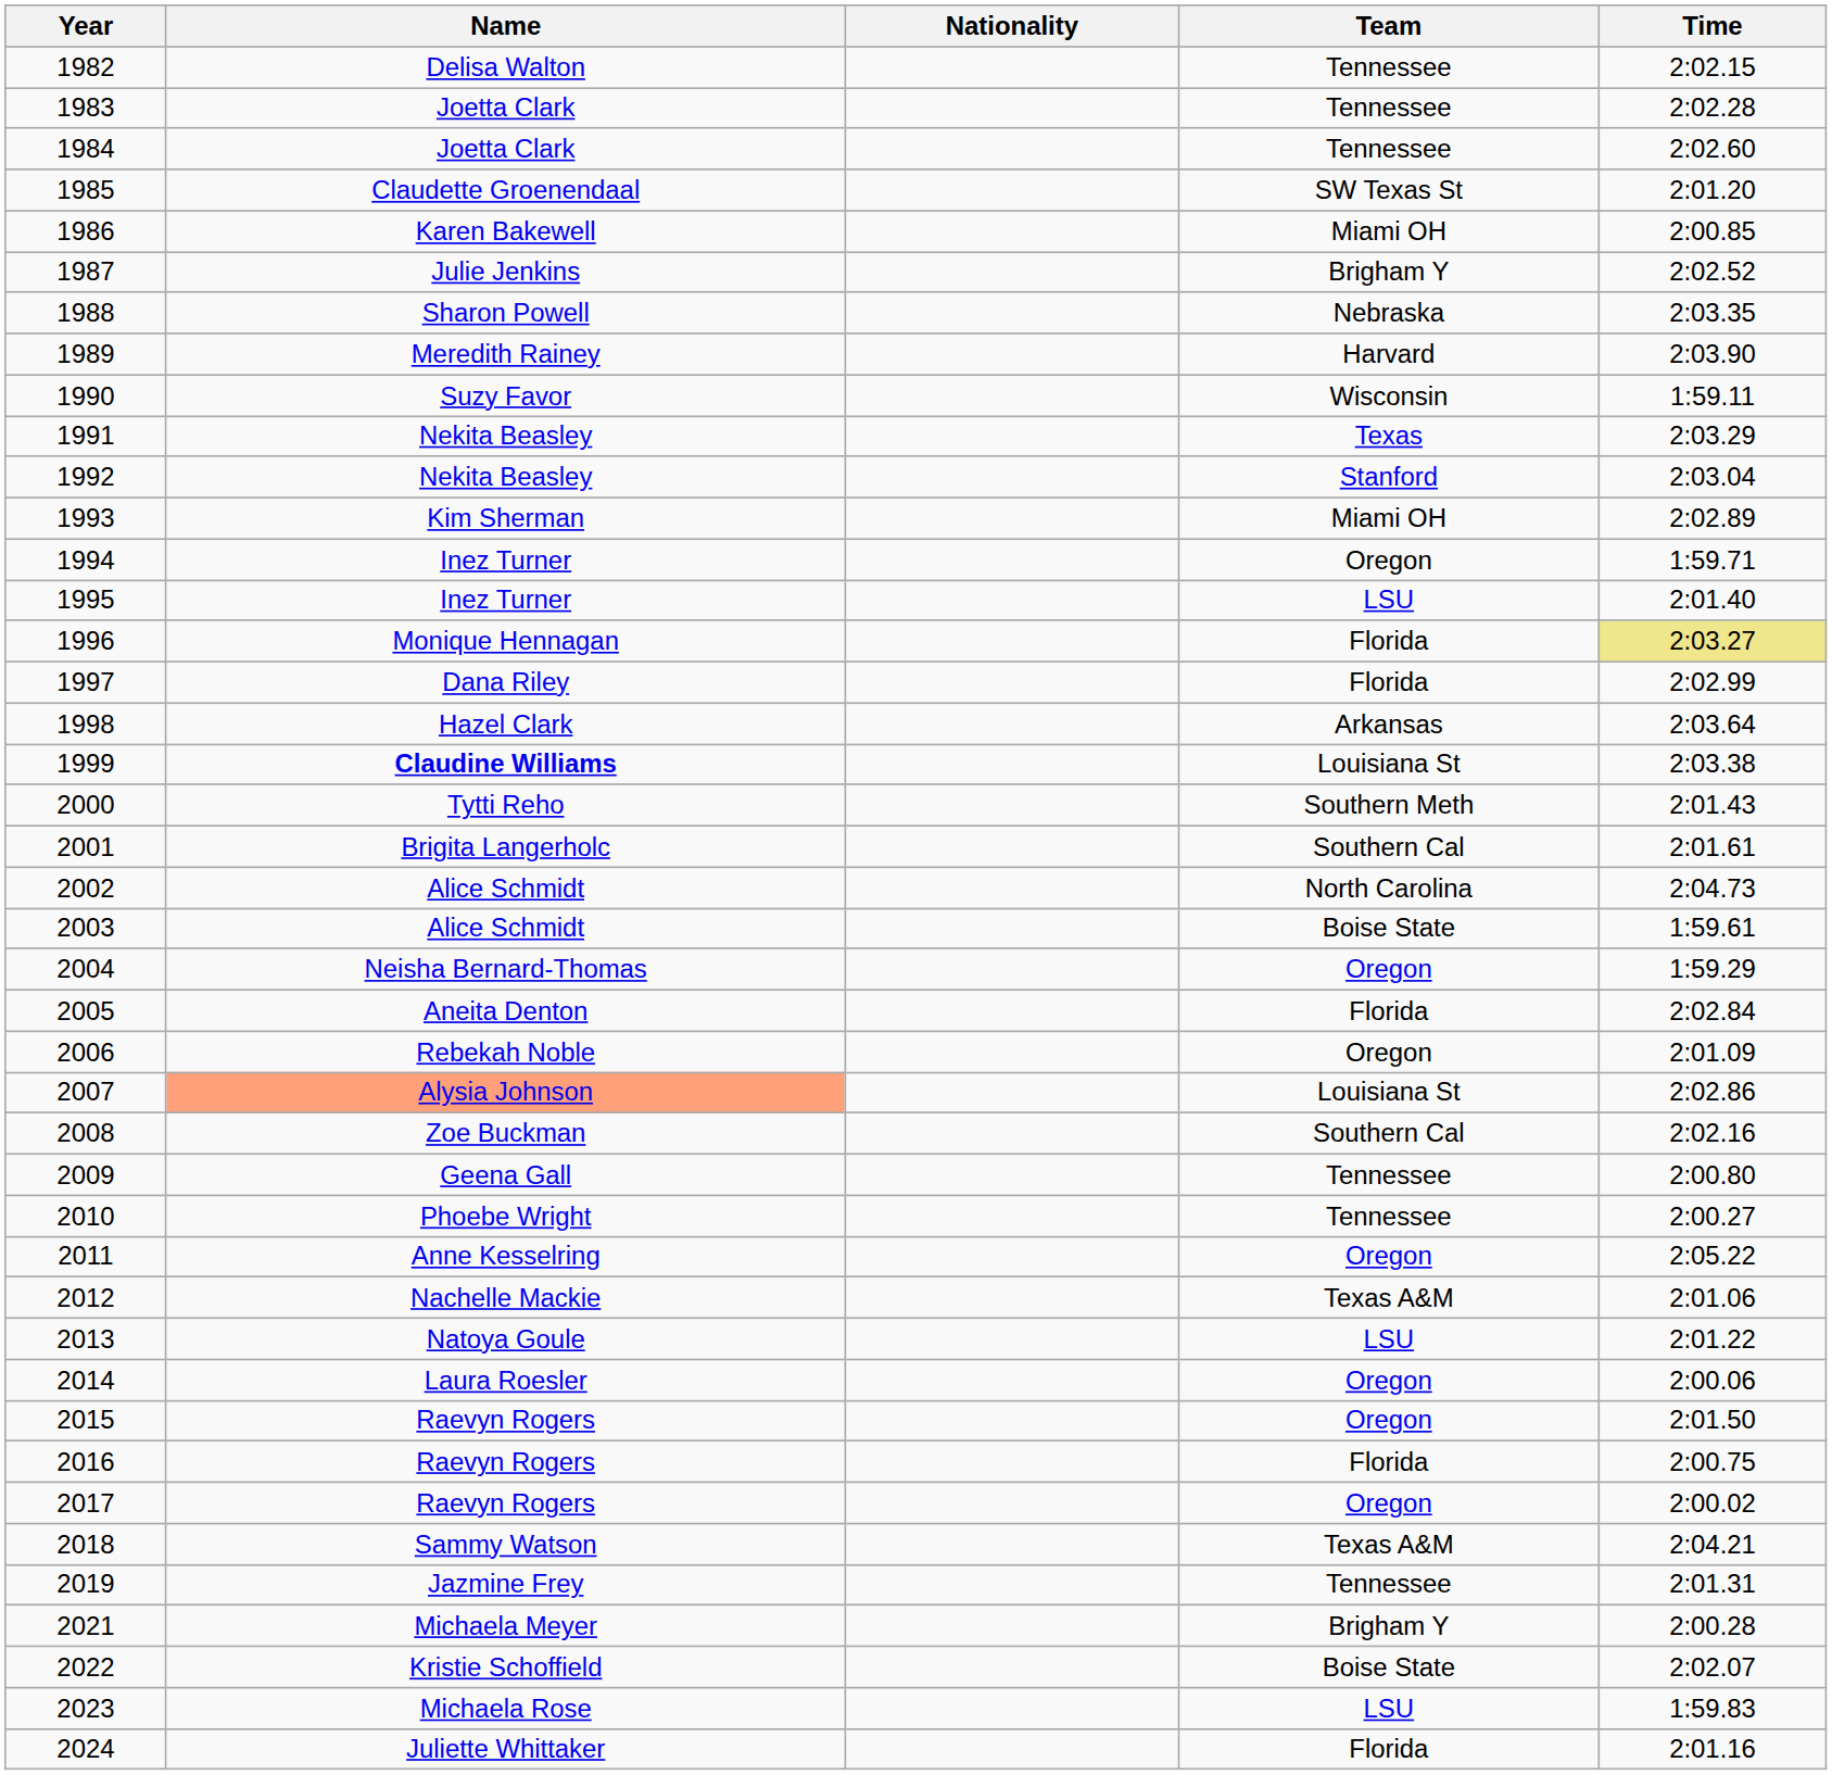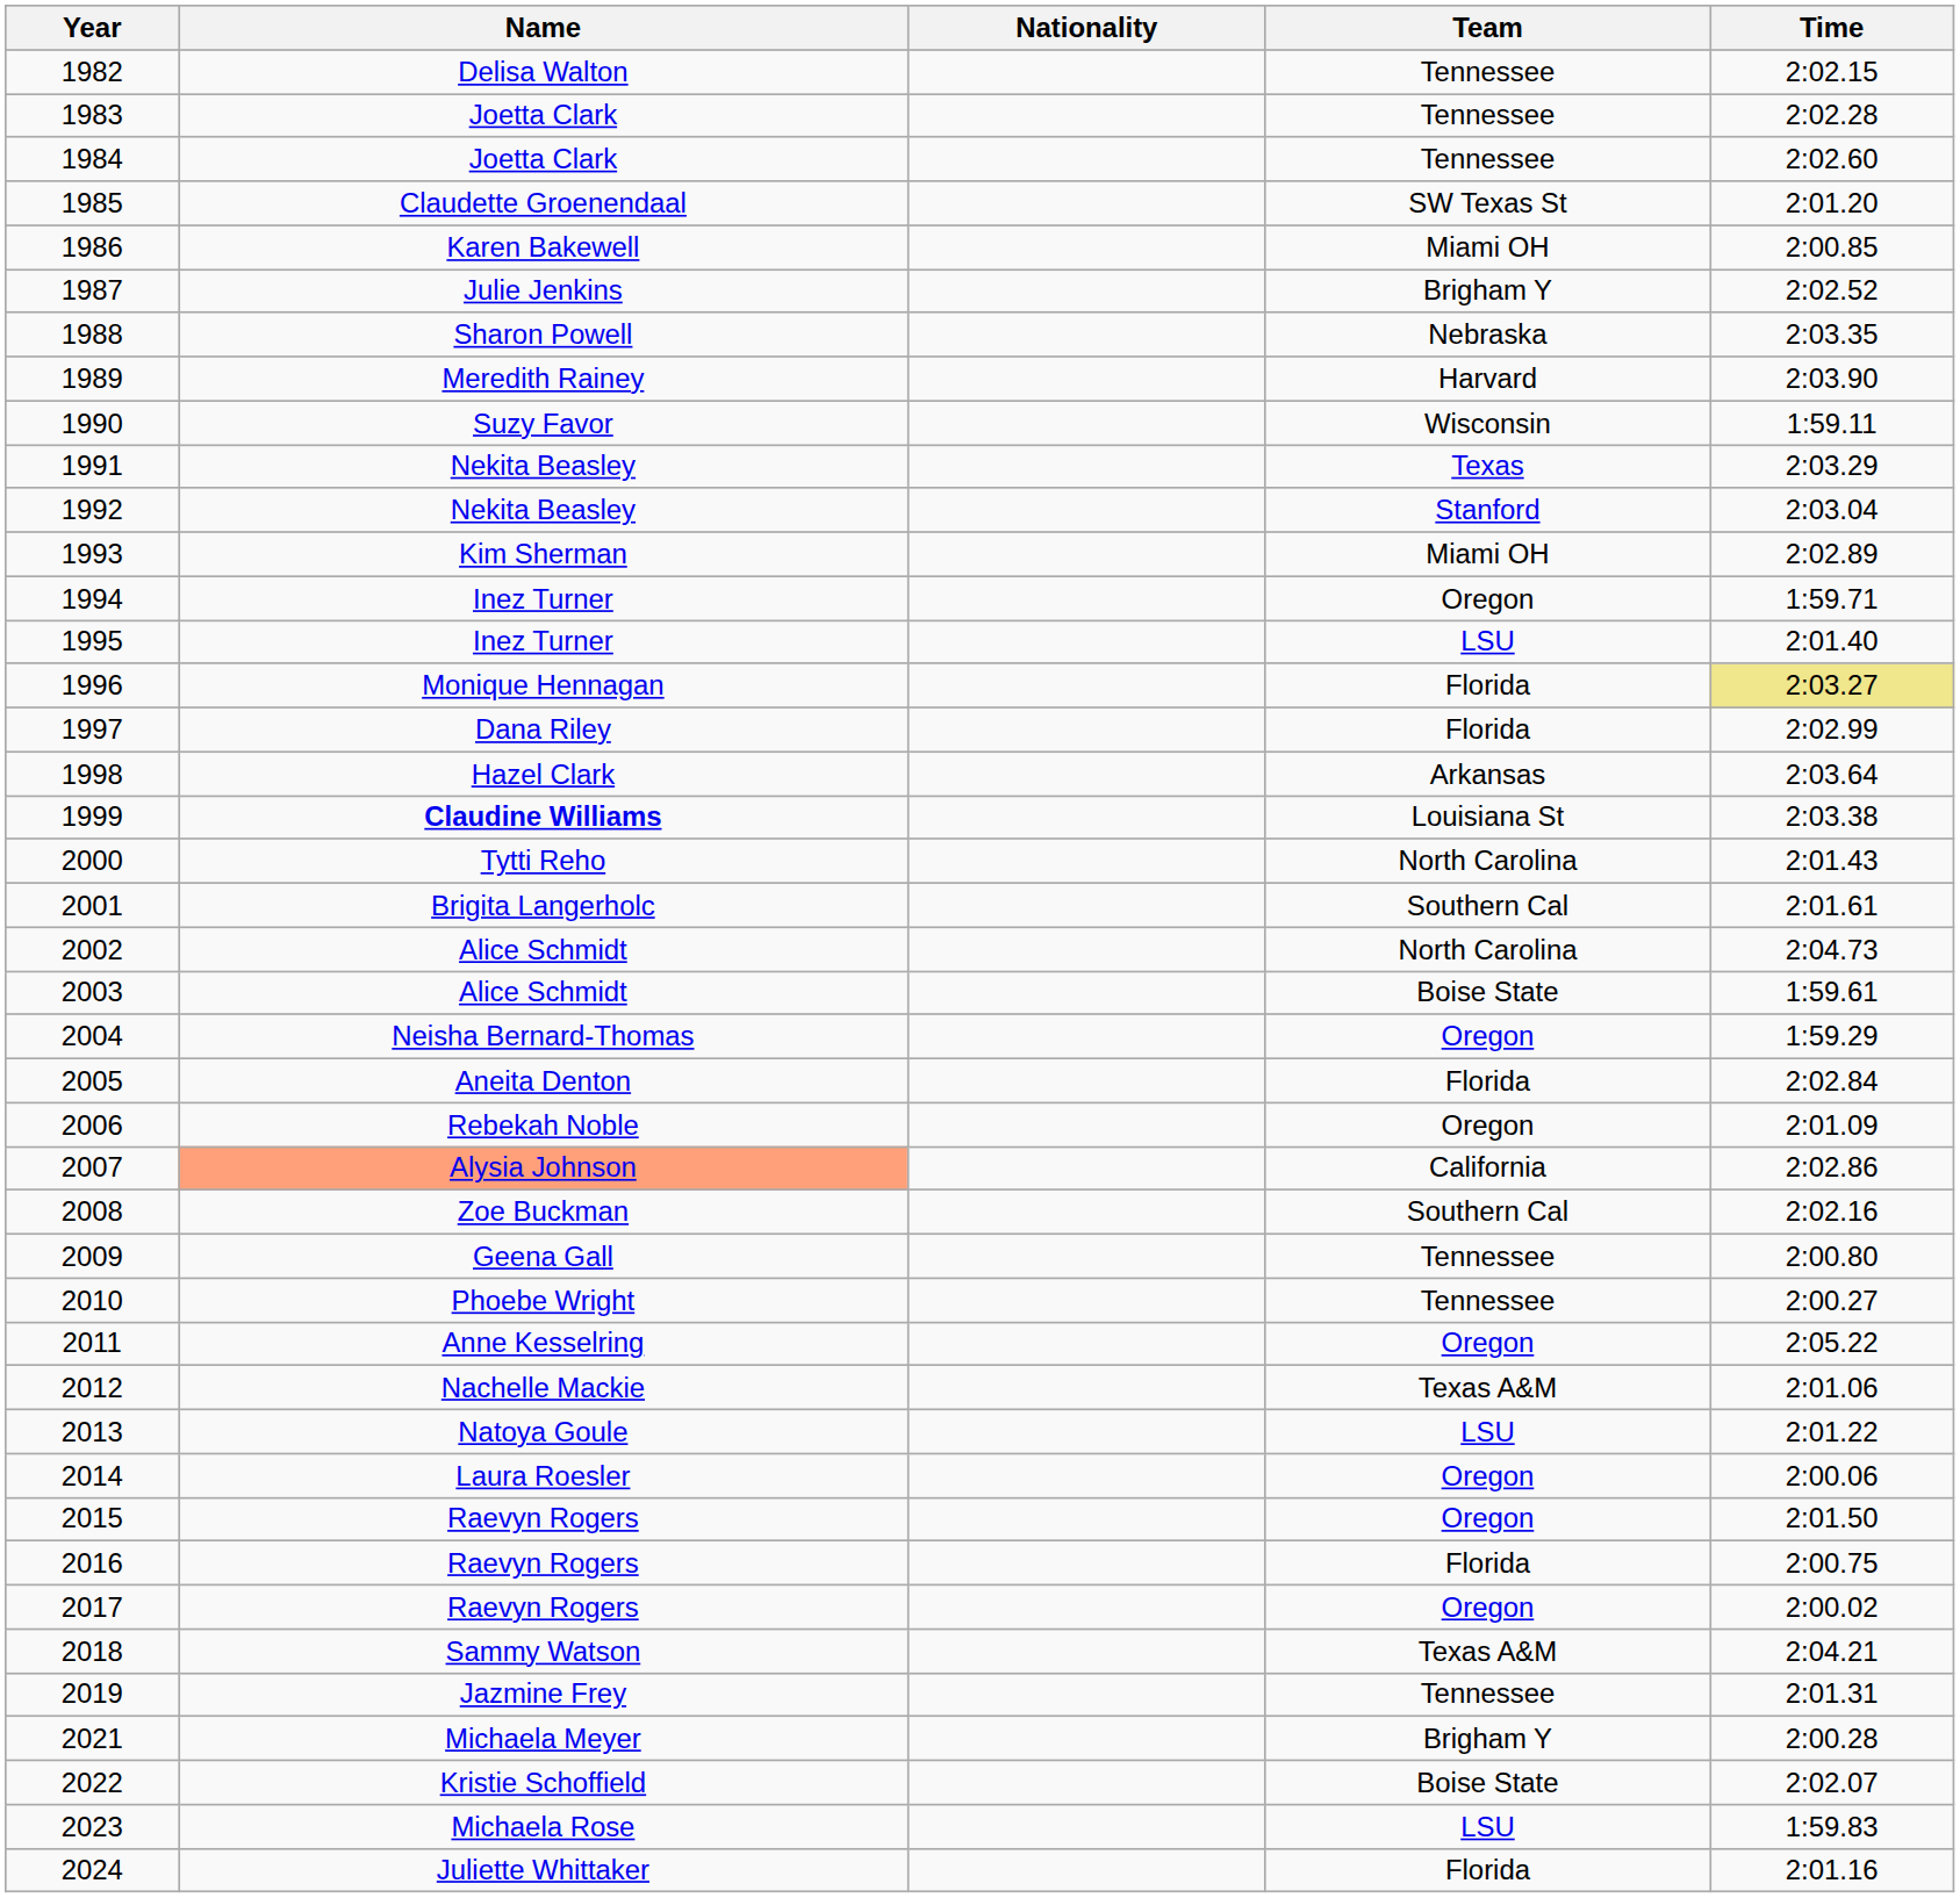2000 | Team: Southern Meth -> North Carolina
2007 | Team: Louisiana St -> California
